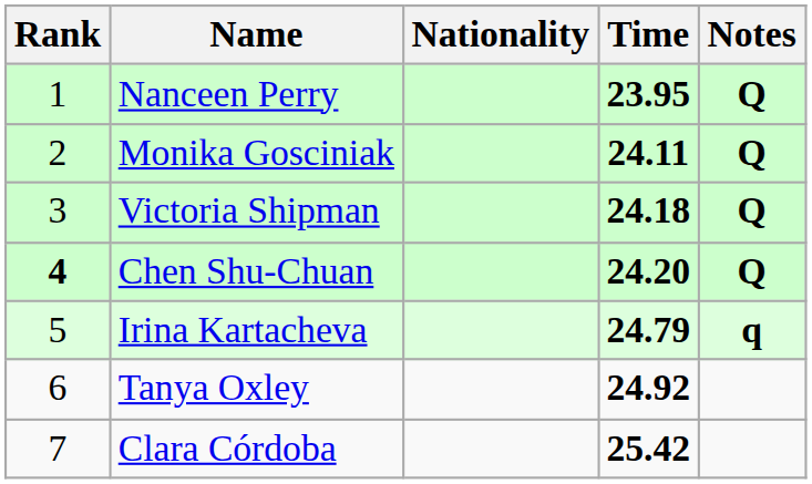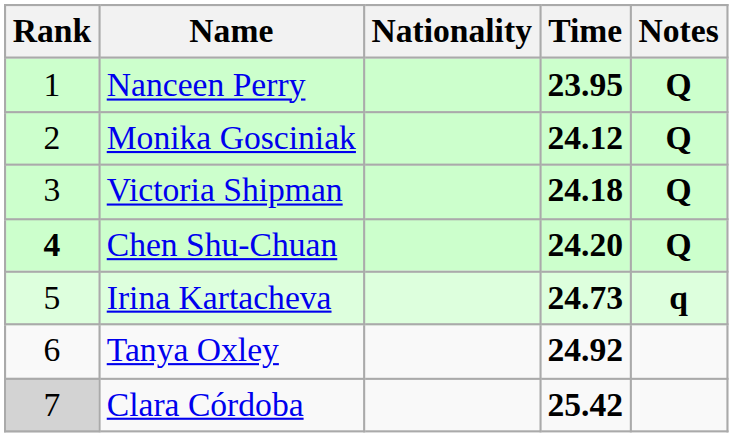Monika Gosciniak | Time: 24.11 -> 24.12
Irina Kartacheva | Time: 24.79 -> 24.73
Clara Córdoba | Rank: no background -> lightgrey background
